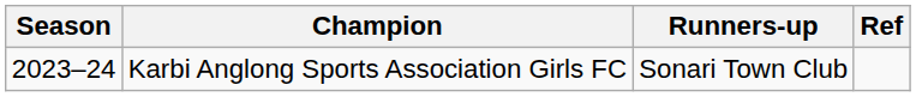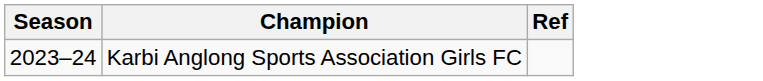- column: Runners-up | Sonari Town Club
